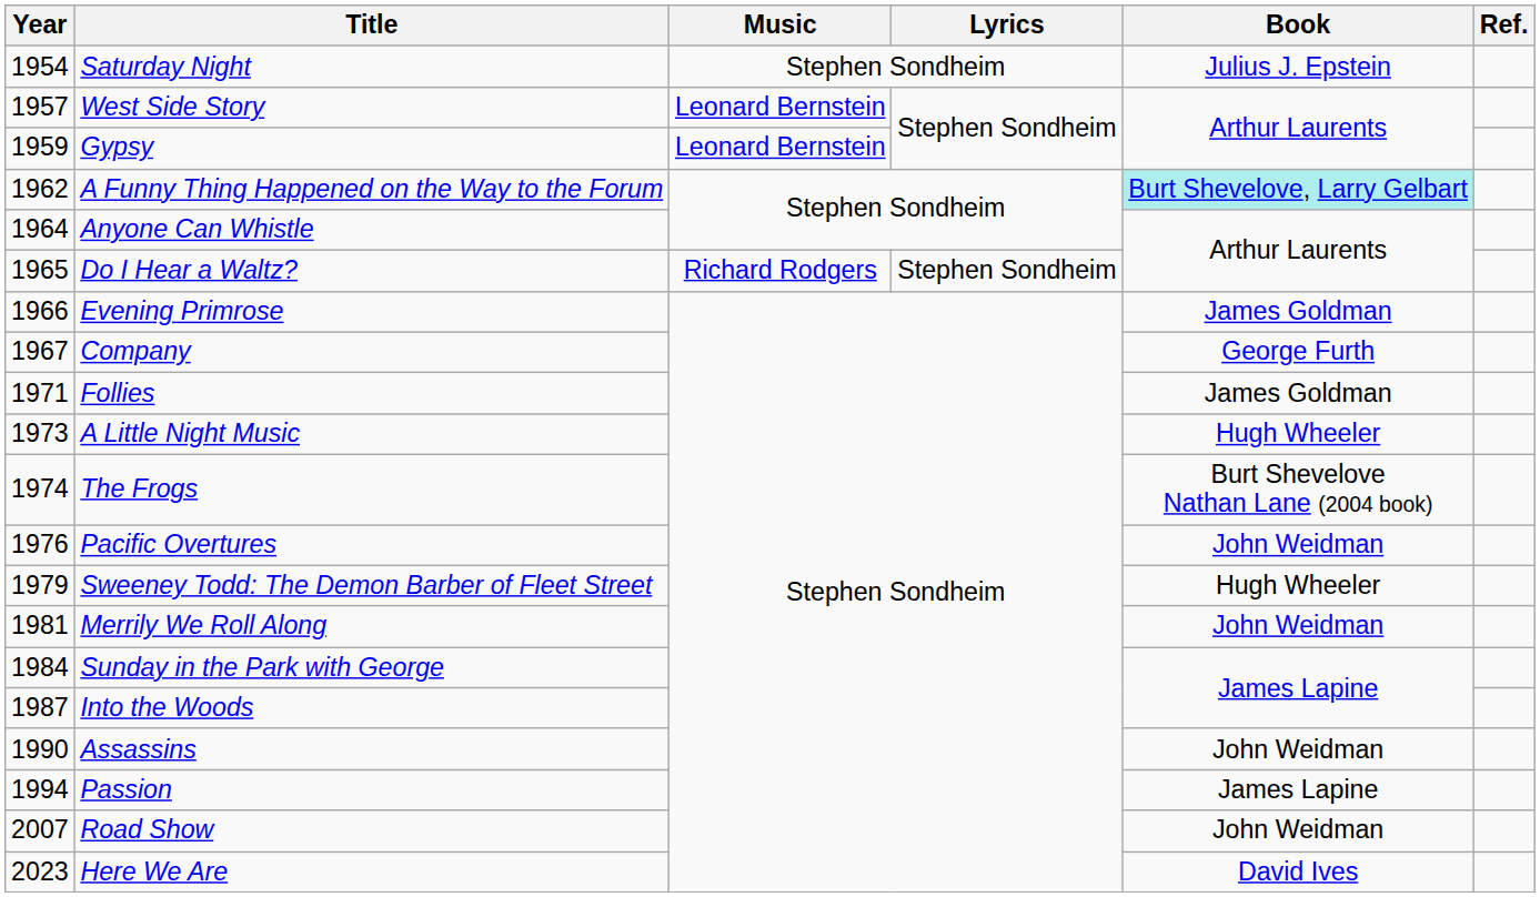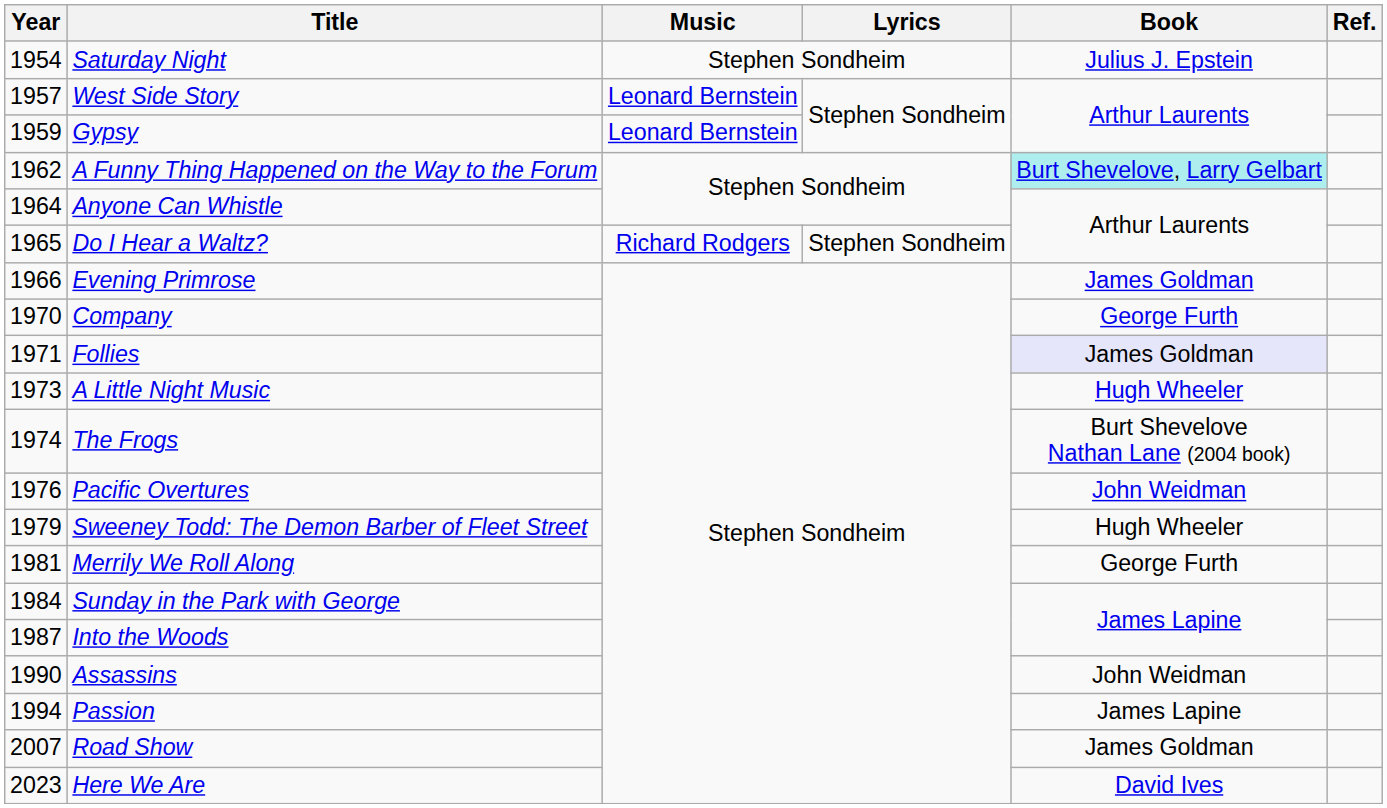Company | Year: 1967 -> 1970
Follies | Book: no background -> lavender background
Merrily We Roll Along | Book: John Weidman -> George Furth
Road Show | Book: John Weidman -> James Goldman
